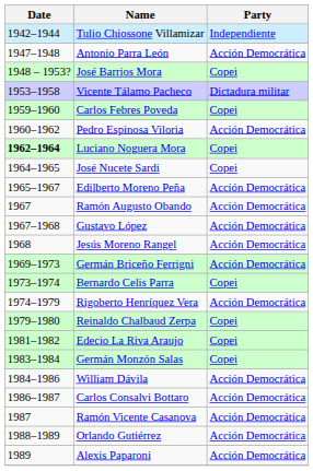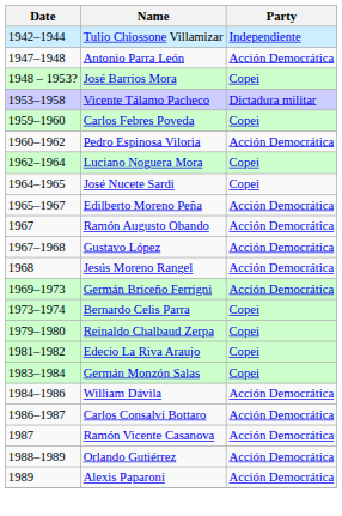Luciano Noguera Mora | Date: bold -> normal
- row: 1974–1979 | Rigoberto Henríquez Vera | Acción Democrática
